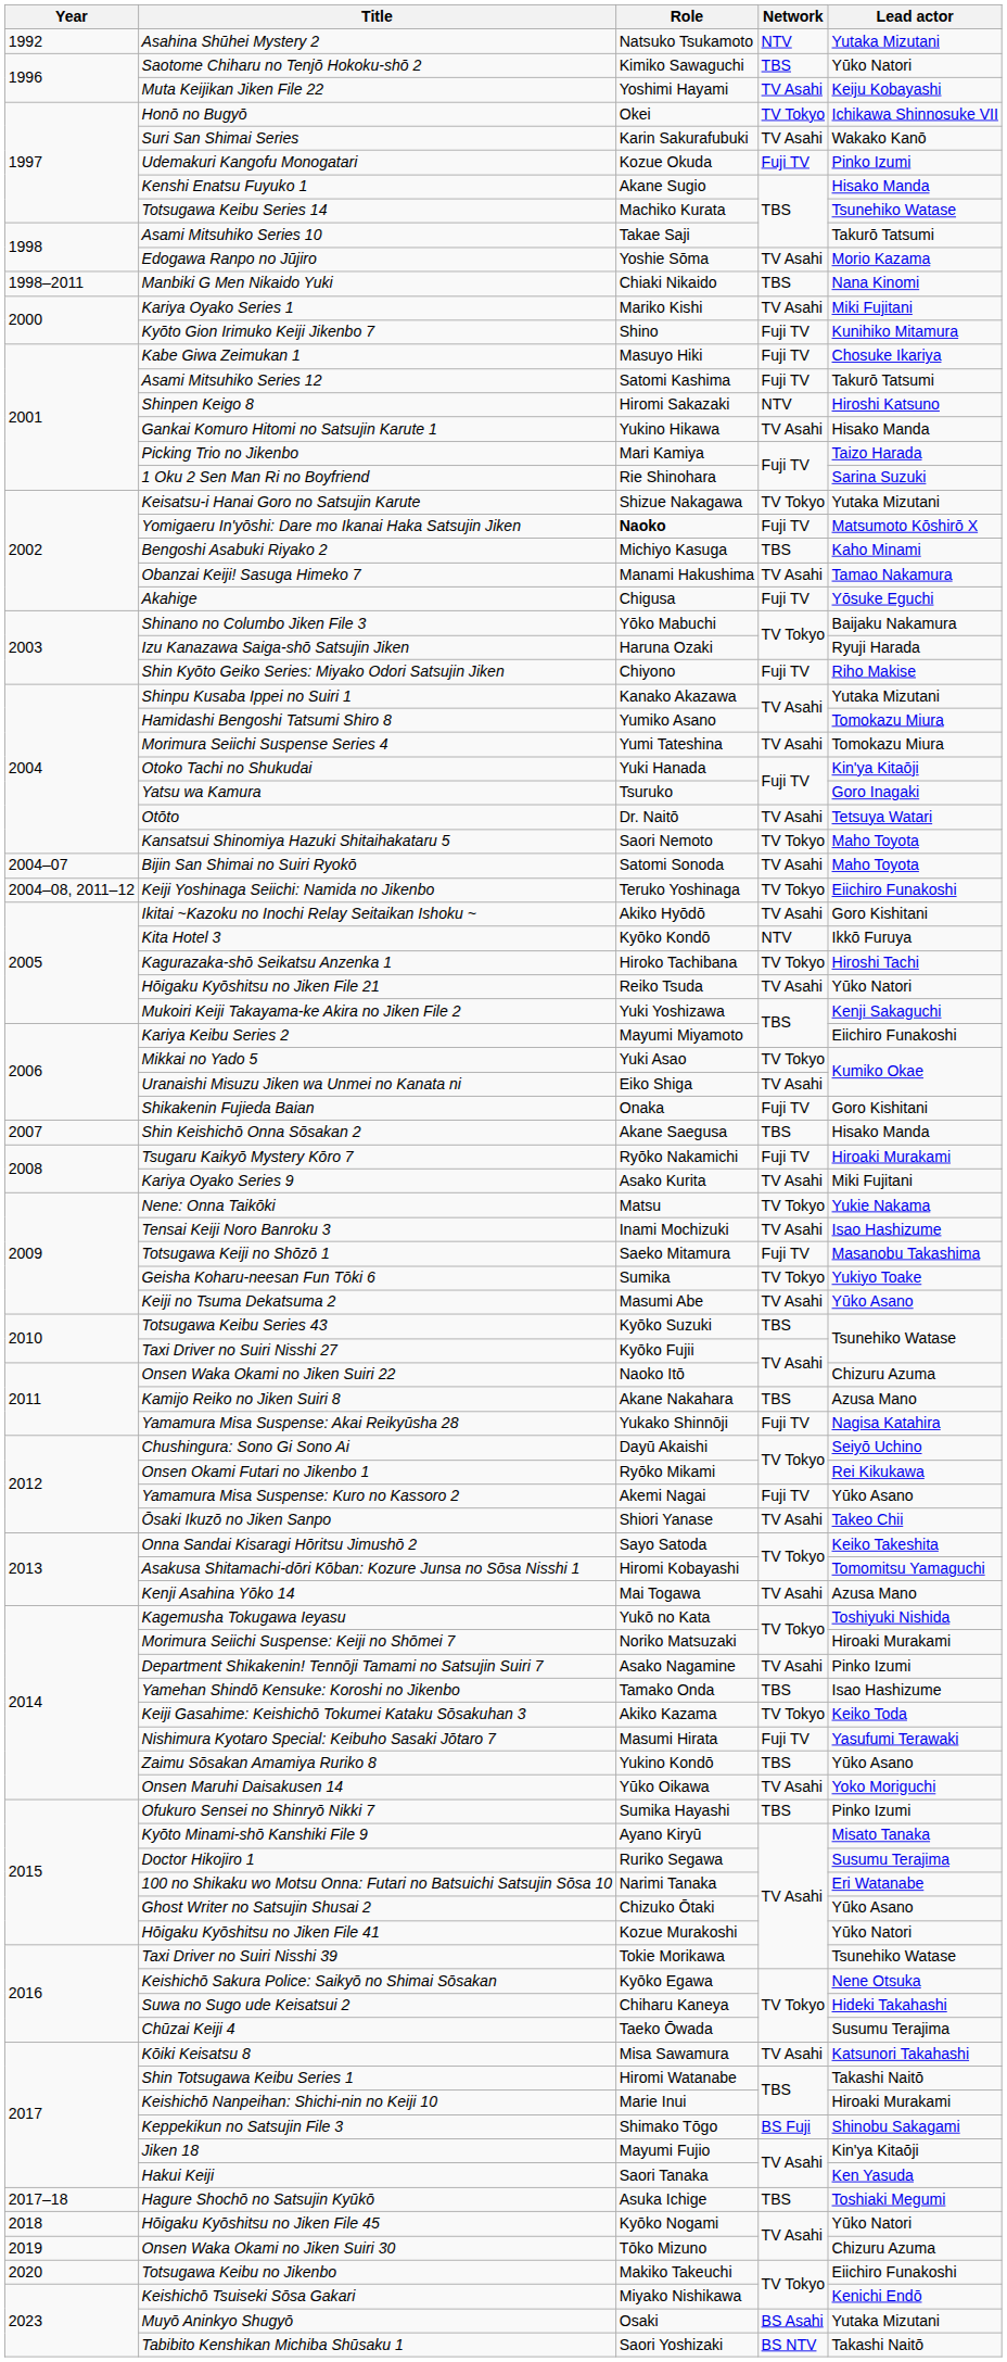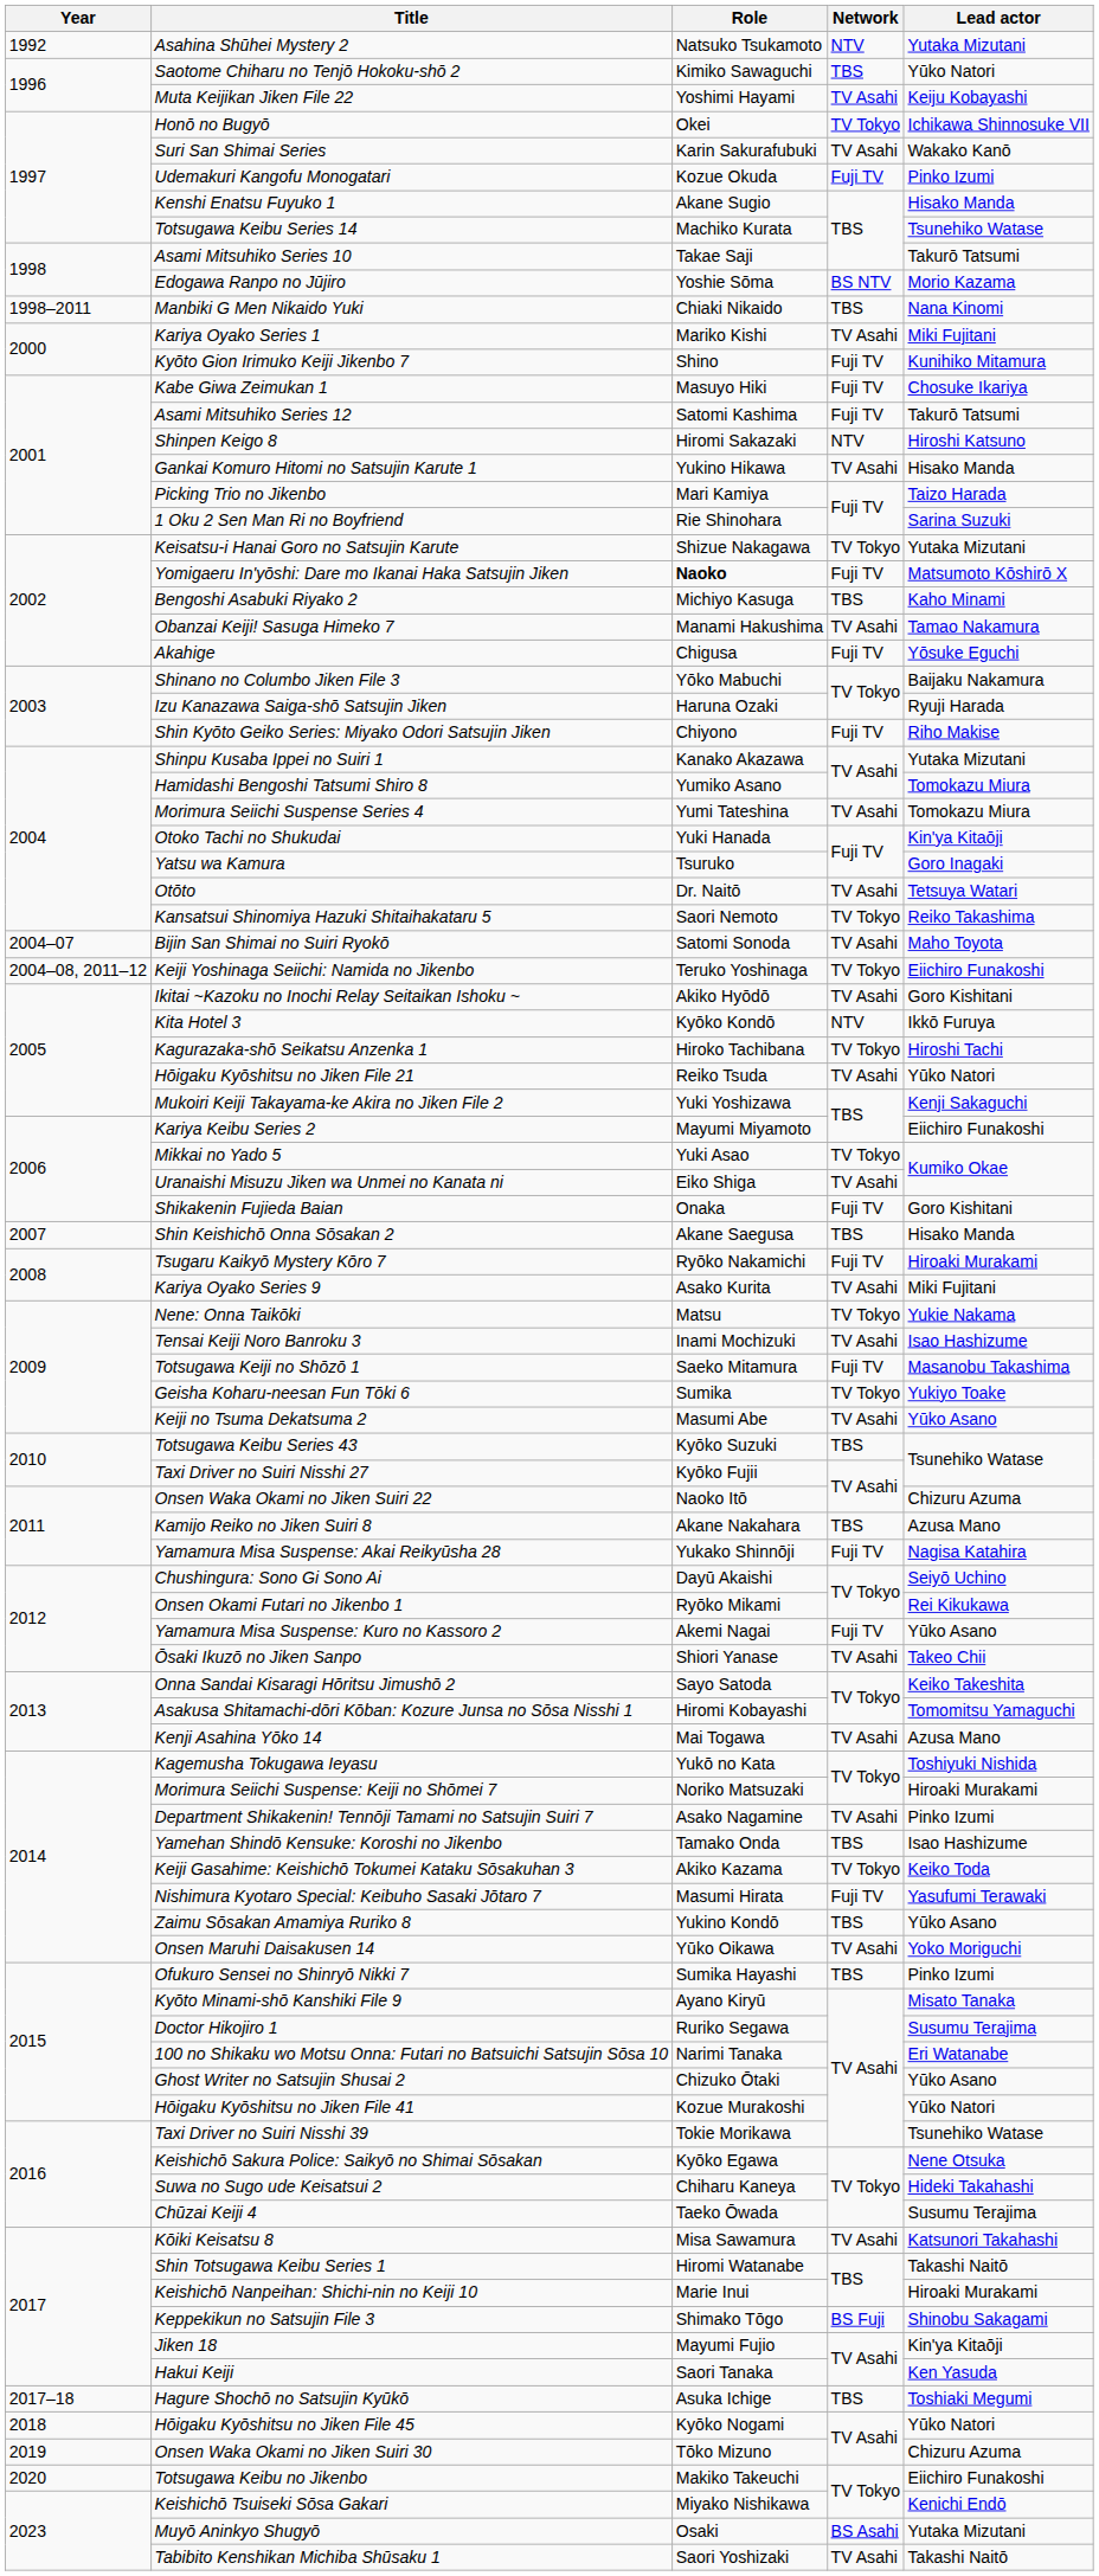Edogawa Ranpo no Jūjiro | Network: TV Asahi -> BS NTV
Kansatsui Shinomiya Hazuki Shitaihakataru 5 | Lead actor: Maho Toyota -> Reiko Takashima
Tabibito Kenshikan Michiba Shūsaku 1 | Network: BS NTV -> TV Asahi
